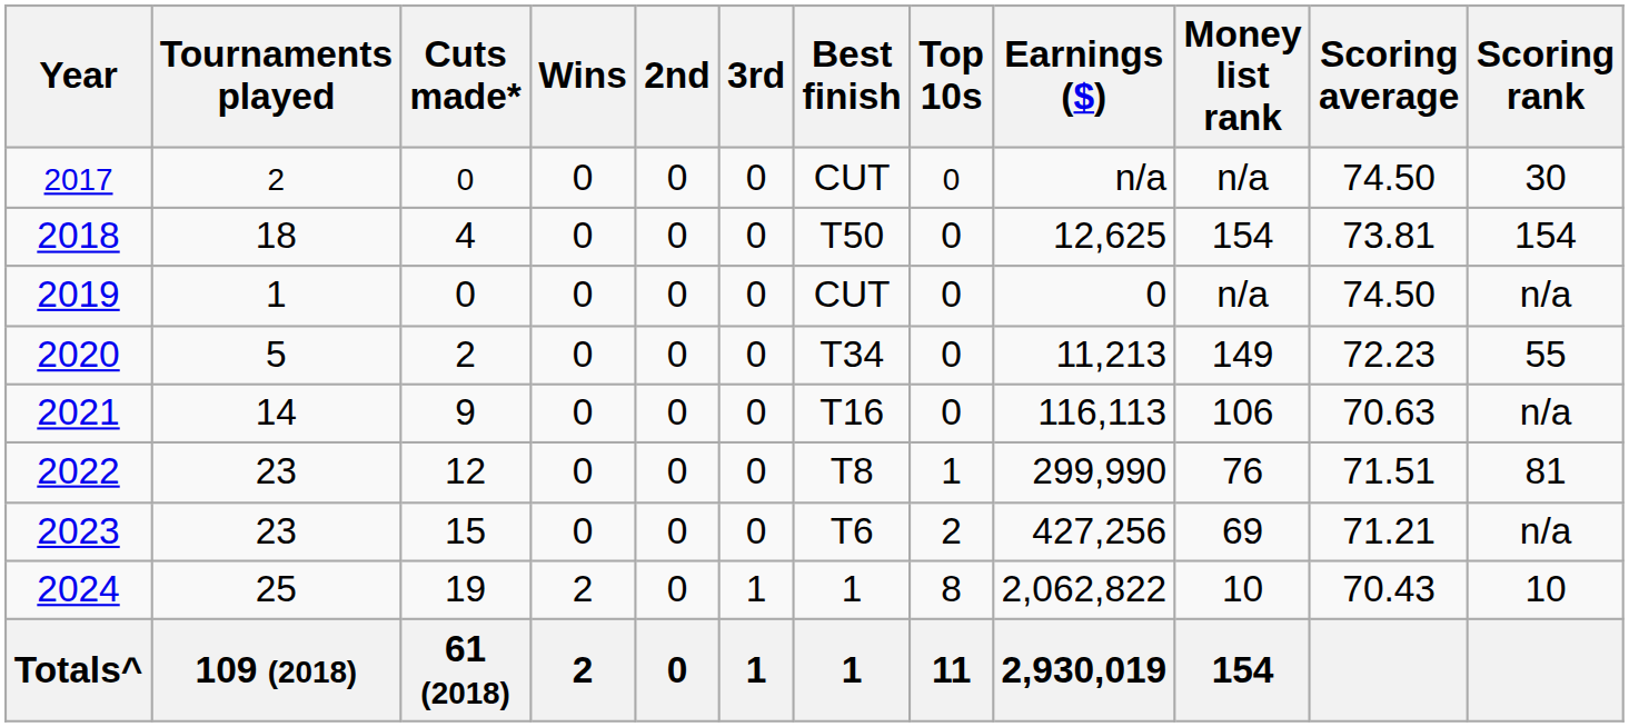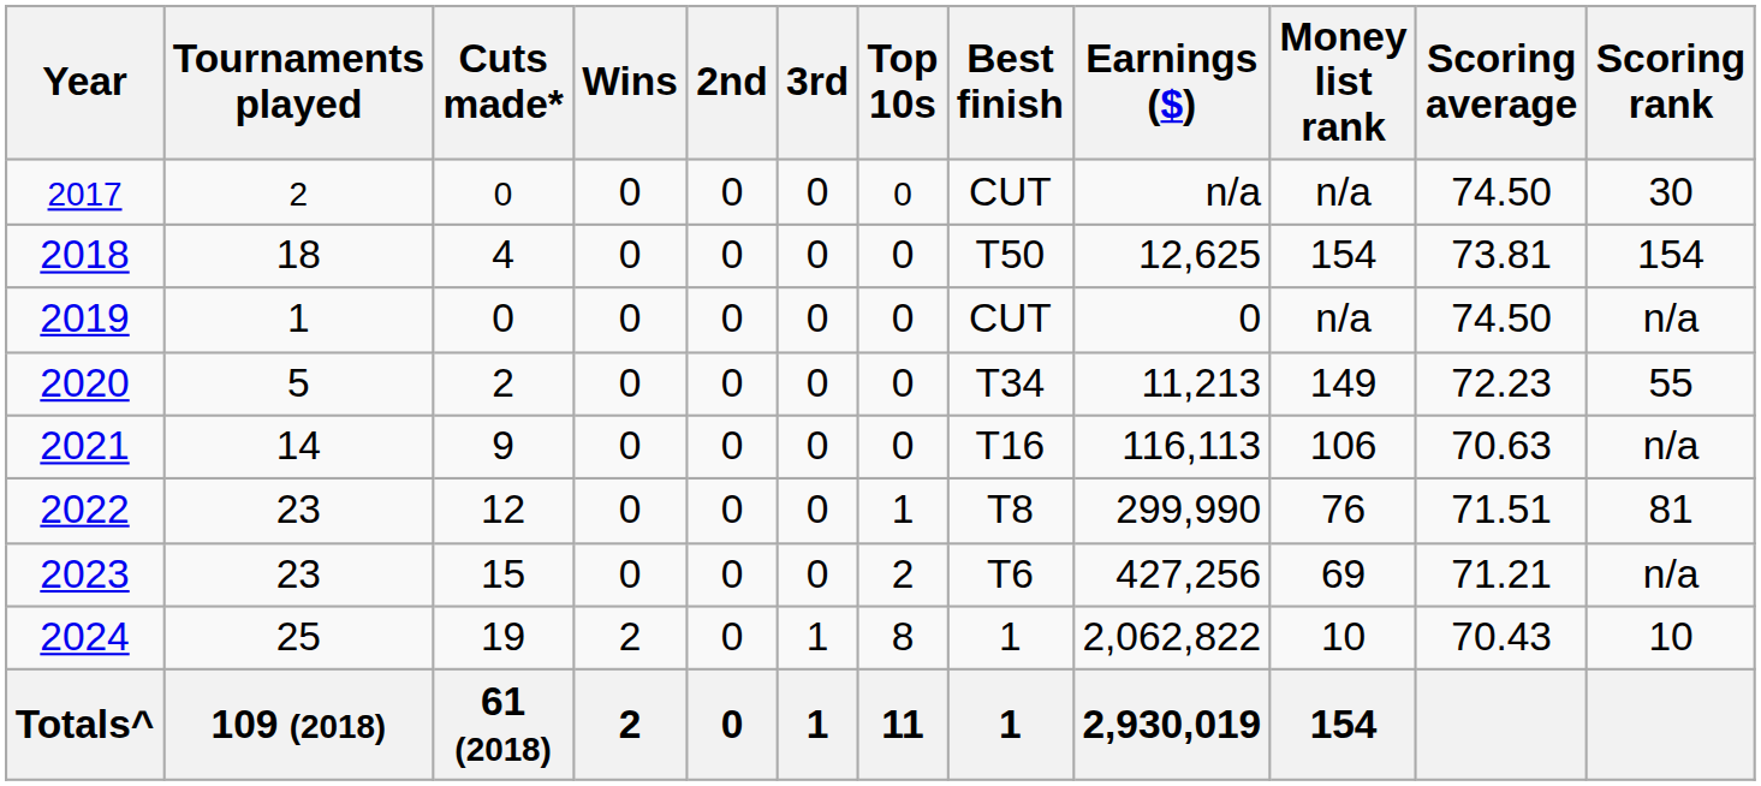columns swapped: Top 10s <-> Best finish
